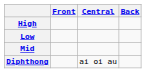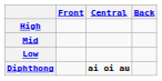rows swapped: Mid <-> Low
Diphthong | Central: normal -> bold
